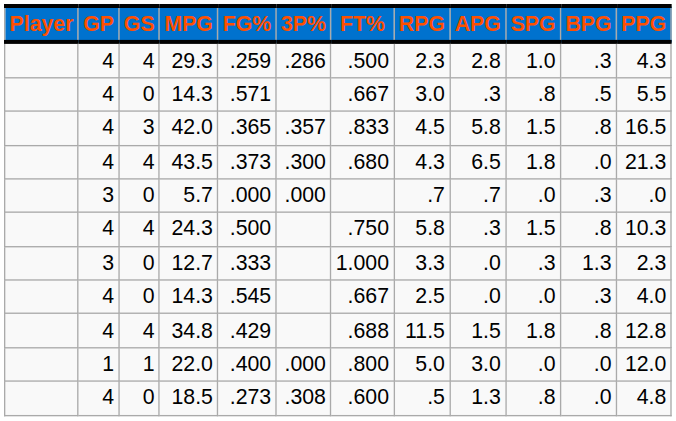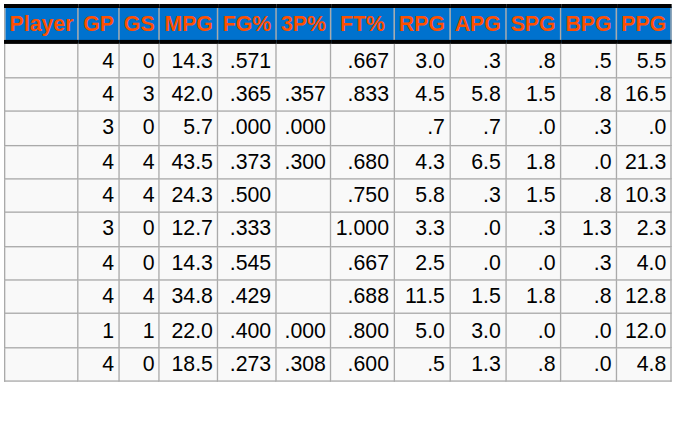- row: 4 | 4 | 29.3 | .259 | .286 | .500 | 2.3 | 2.8 | 1.0 | .3 | 4.3
rows swapped: 5.7 <-> 43.5
